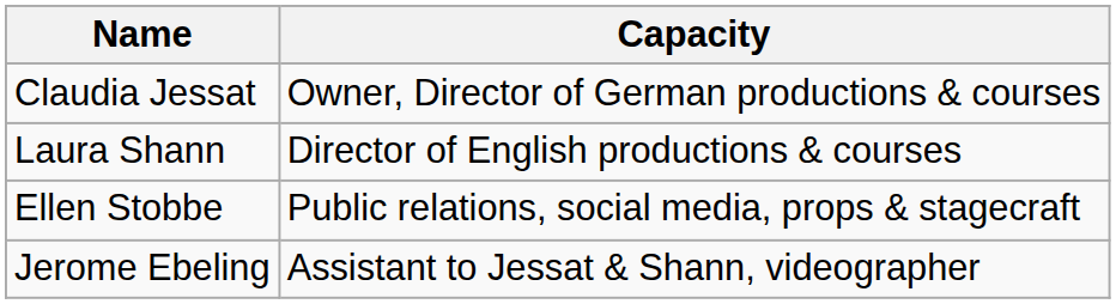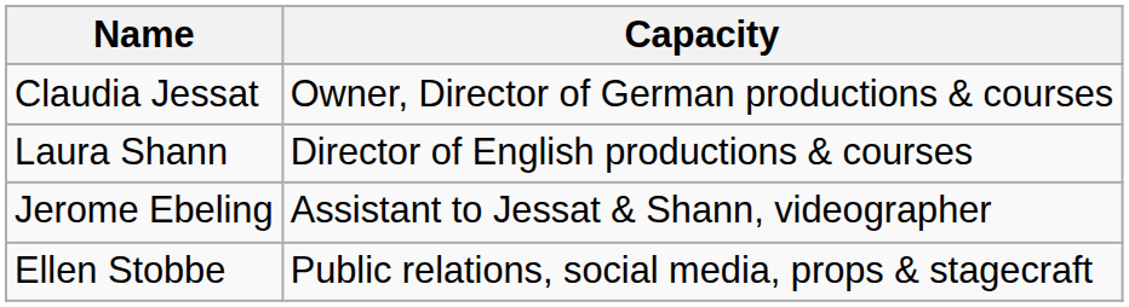rows swapped: Ellen Stobbe <-> Jerome Ebeling
